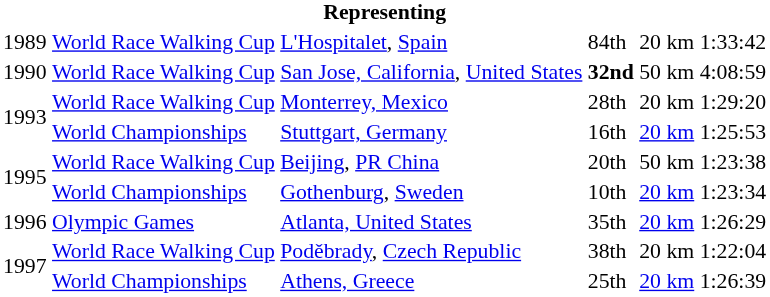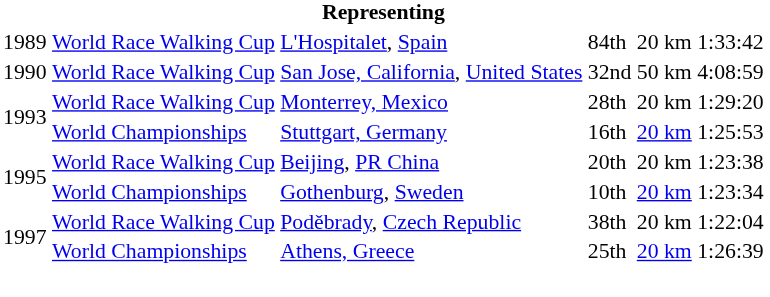San Jose, California, United States | column 4: bold -> normal
Beijing, PR China | column 5: 50 km -> 20 km
- row: 1996 | Olympic Games | Atlanta, United States | 35th | 20 km | 1:26:29
